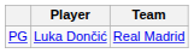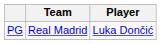columns swapped: Player <-> Team
